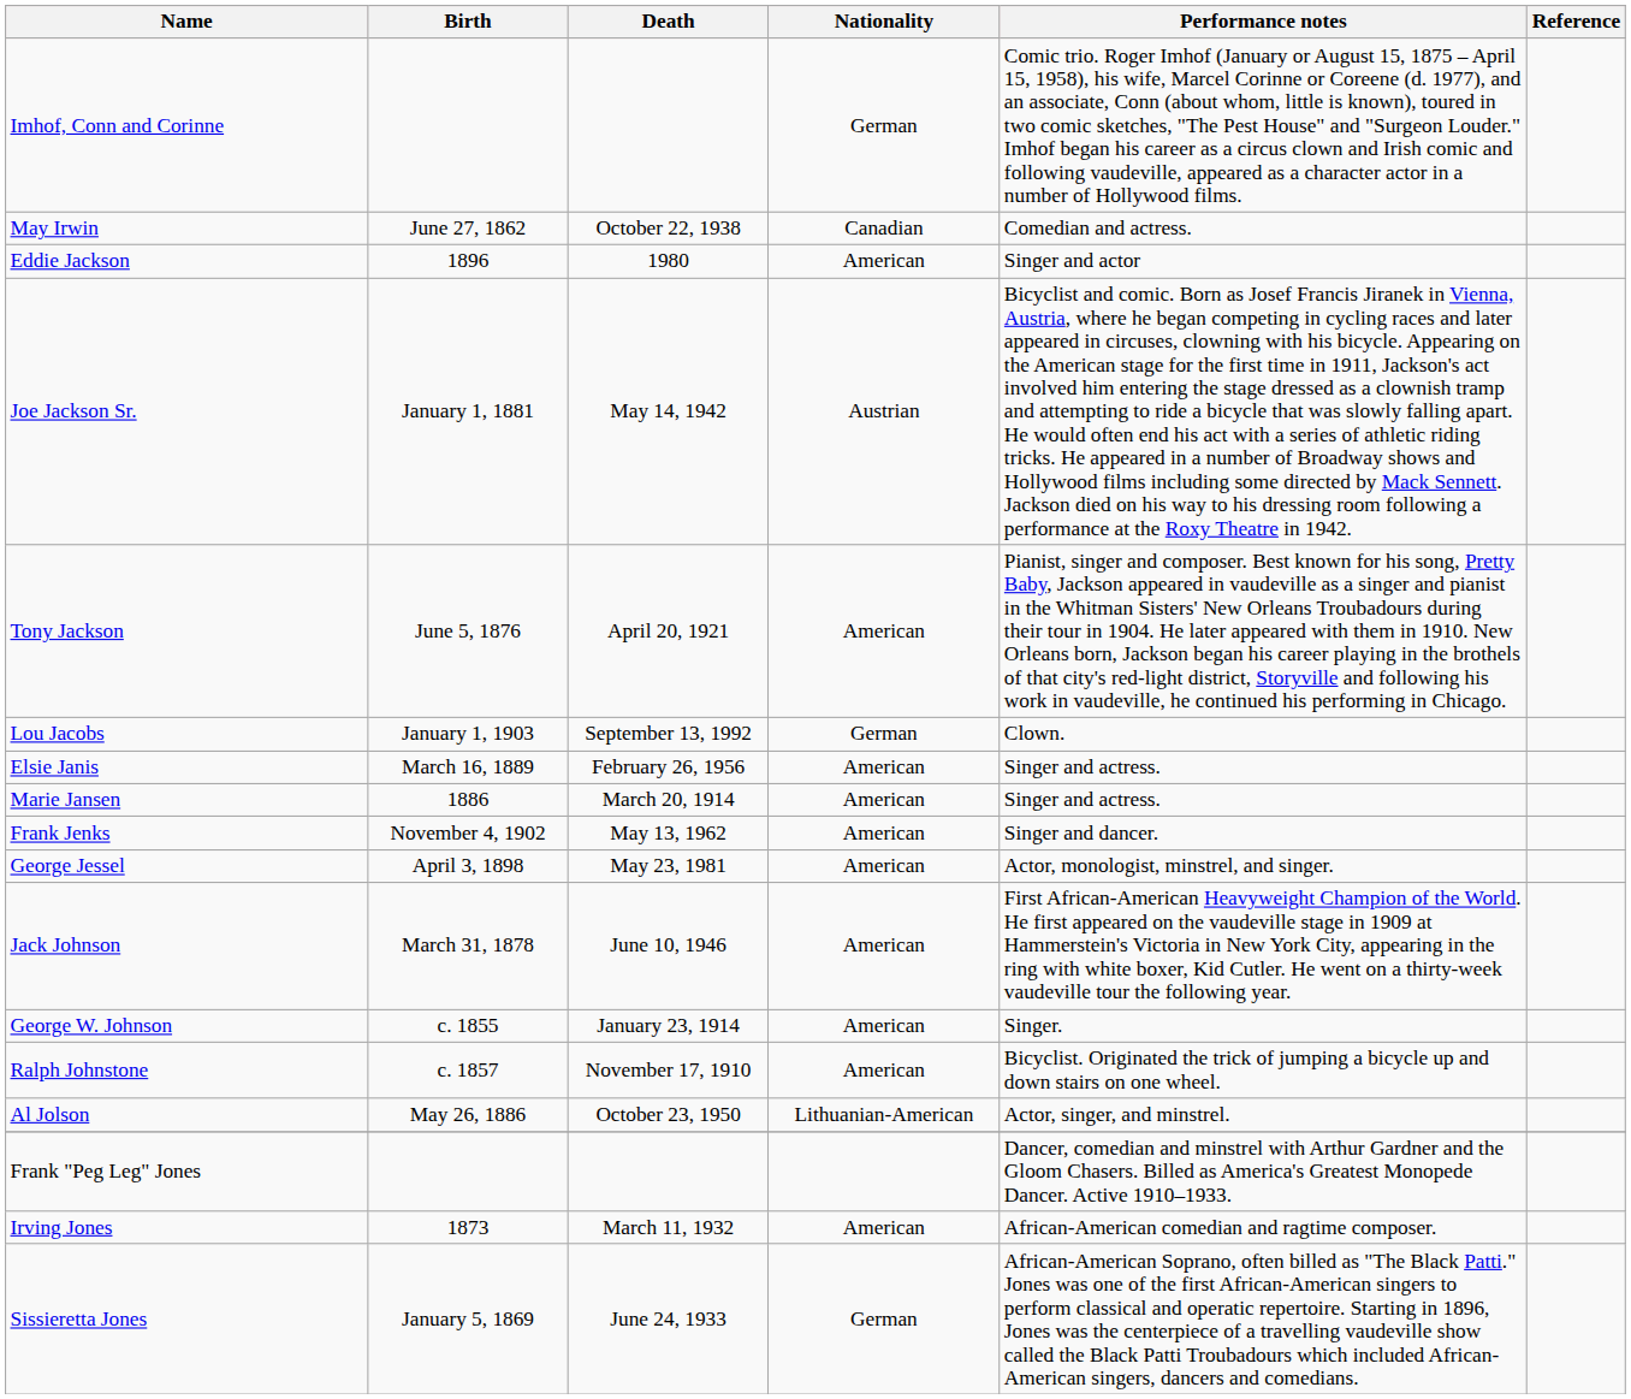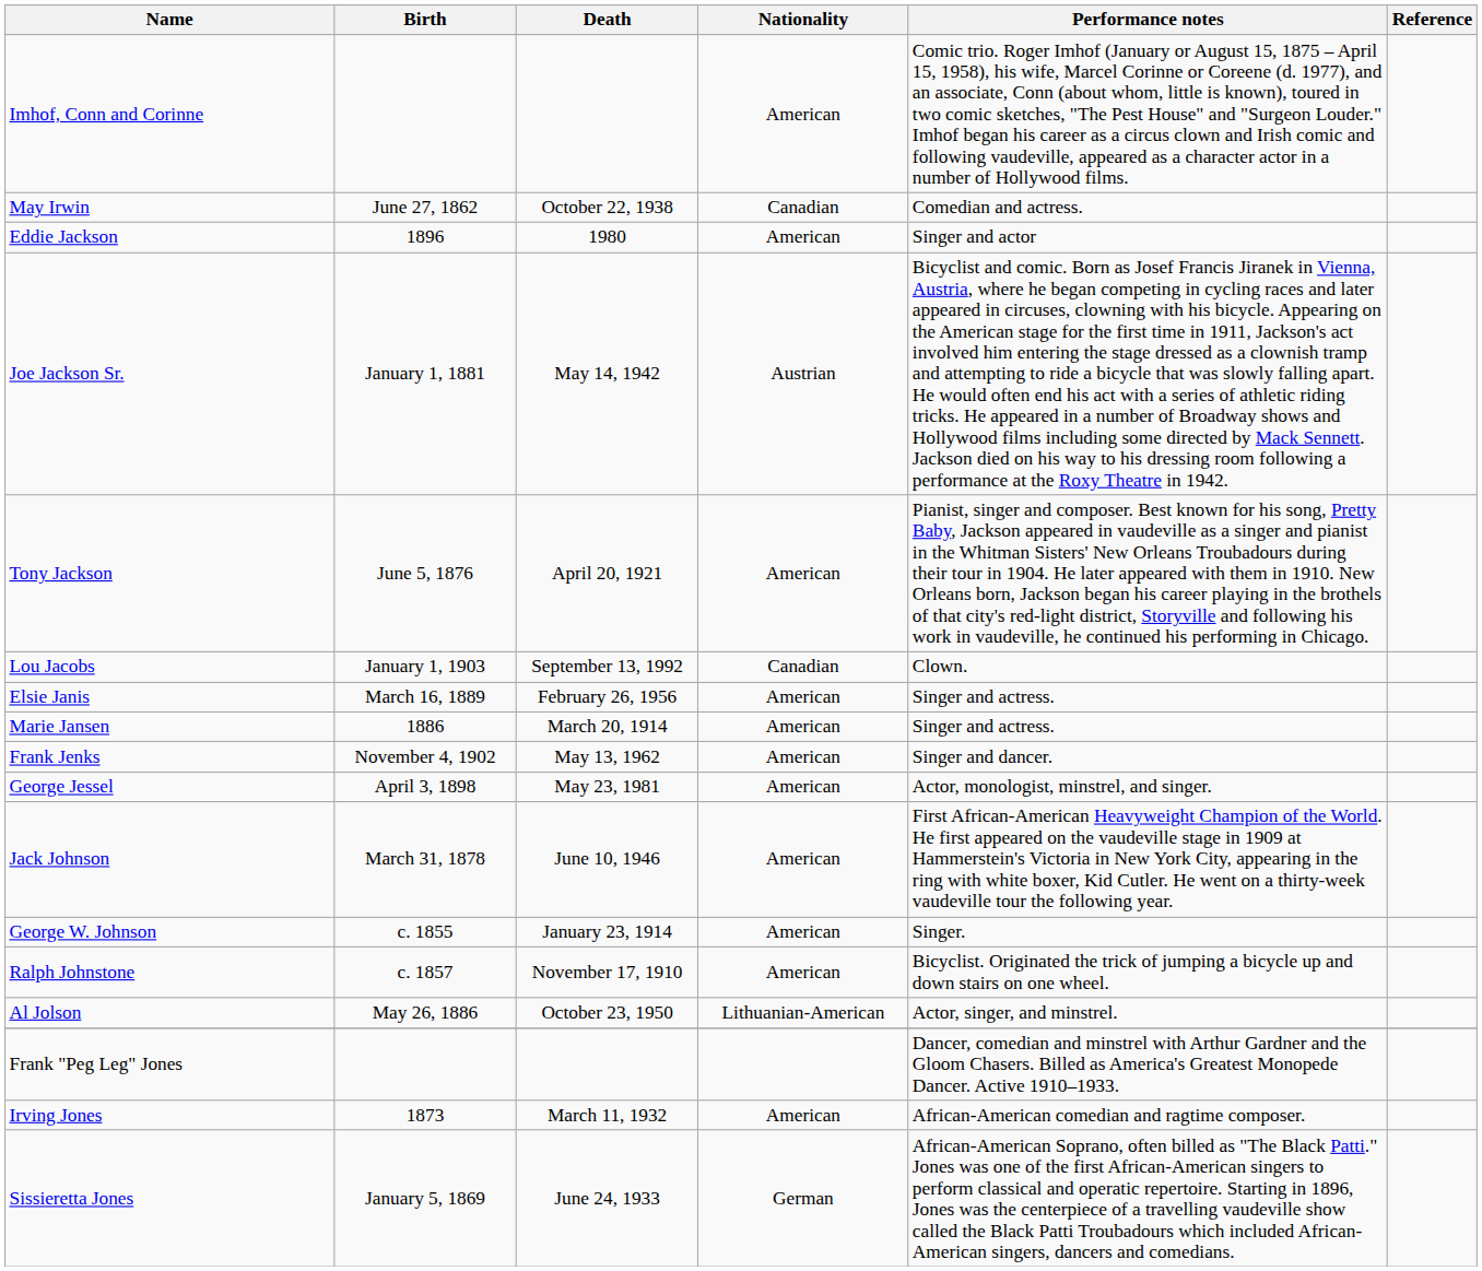Imhof, Conn and Corinne | Nationality: German -> American
Lou Jacobs | Nationality: German -> Canadian
